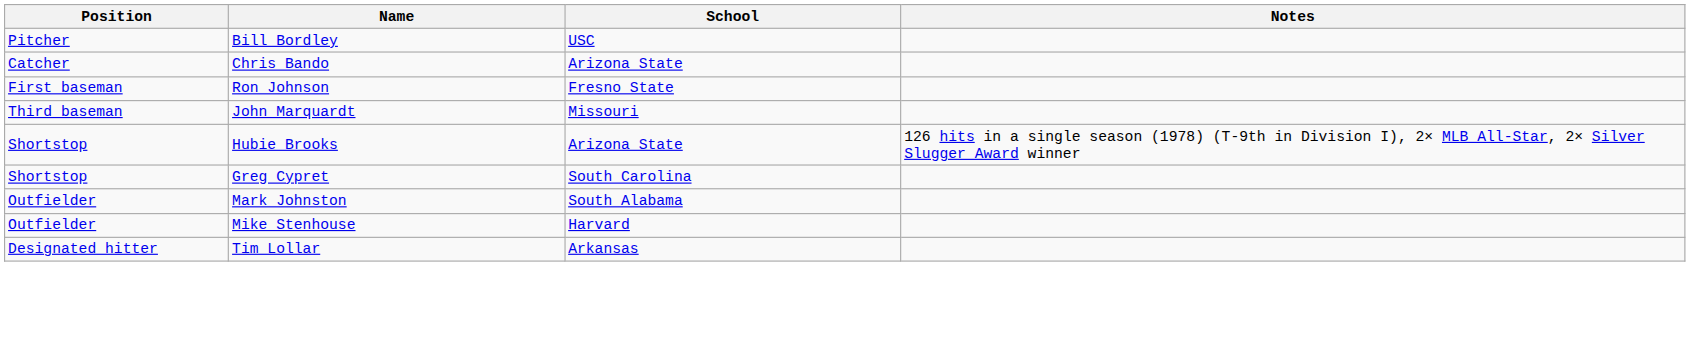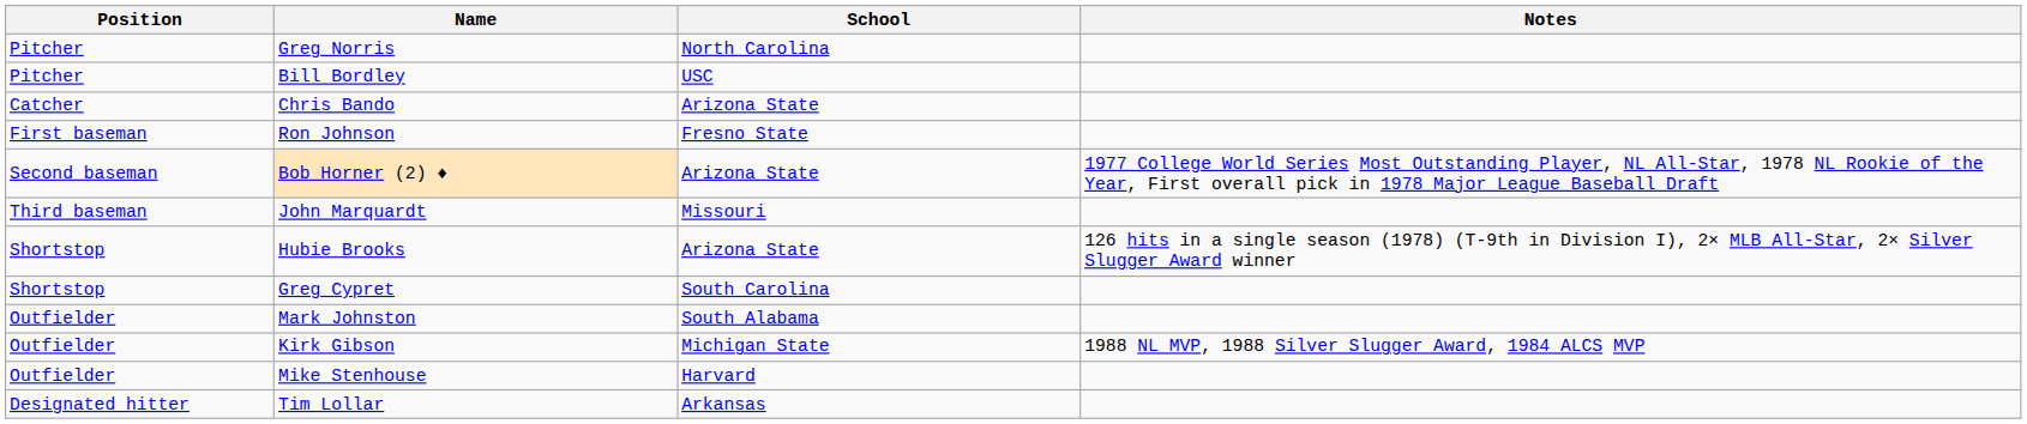+ row: Pitcher | Greg Norris | North Carolina
+ row: Second baseman | Bob Horner (2) ♦ | Arizona State | 1977 College World Series Most Outstanding Player, NL All-Star, 1978 NL Rookie of the Year, First overall pick in 1978 Major League Baseball Draft
+ row: Outfielder | Kirk Gibson | Michigan State | 1988 NL MVP, 1988 Silver Slugger Award, 1984 ALCS MVP
